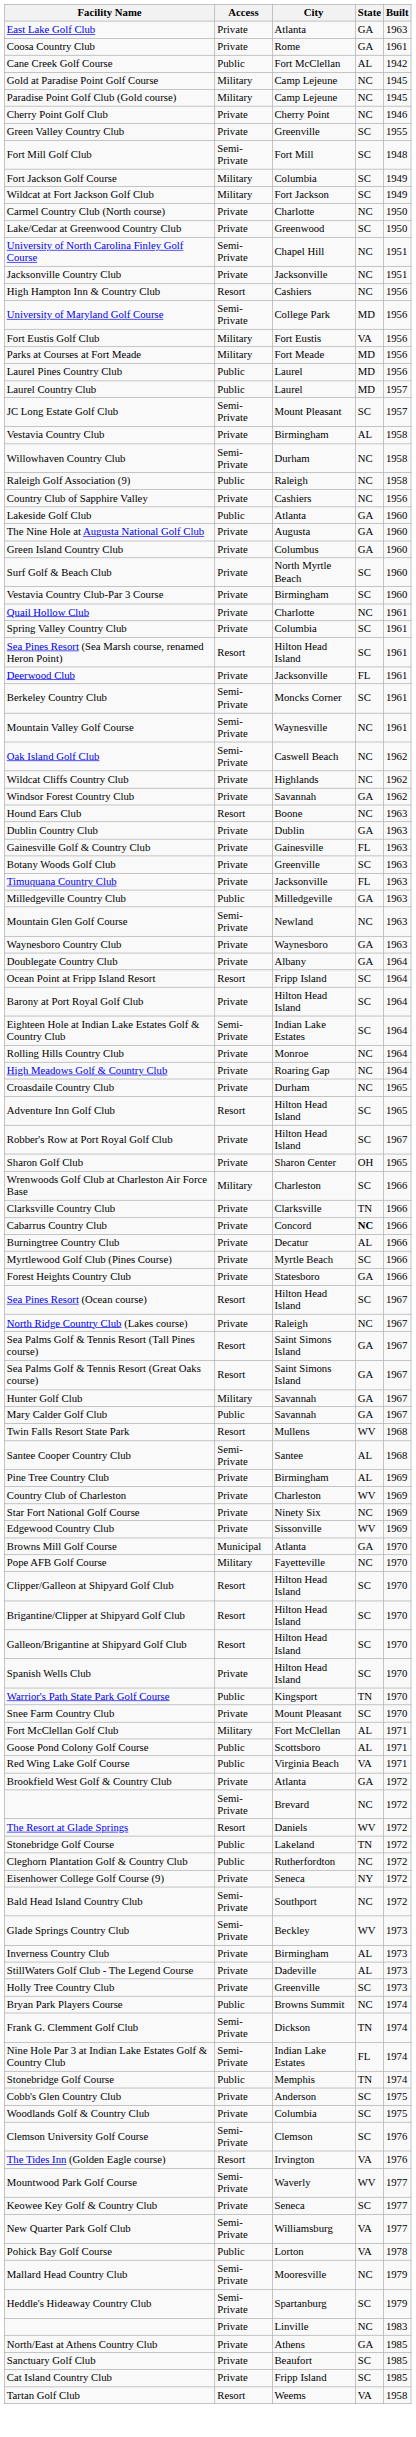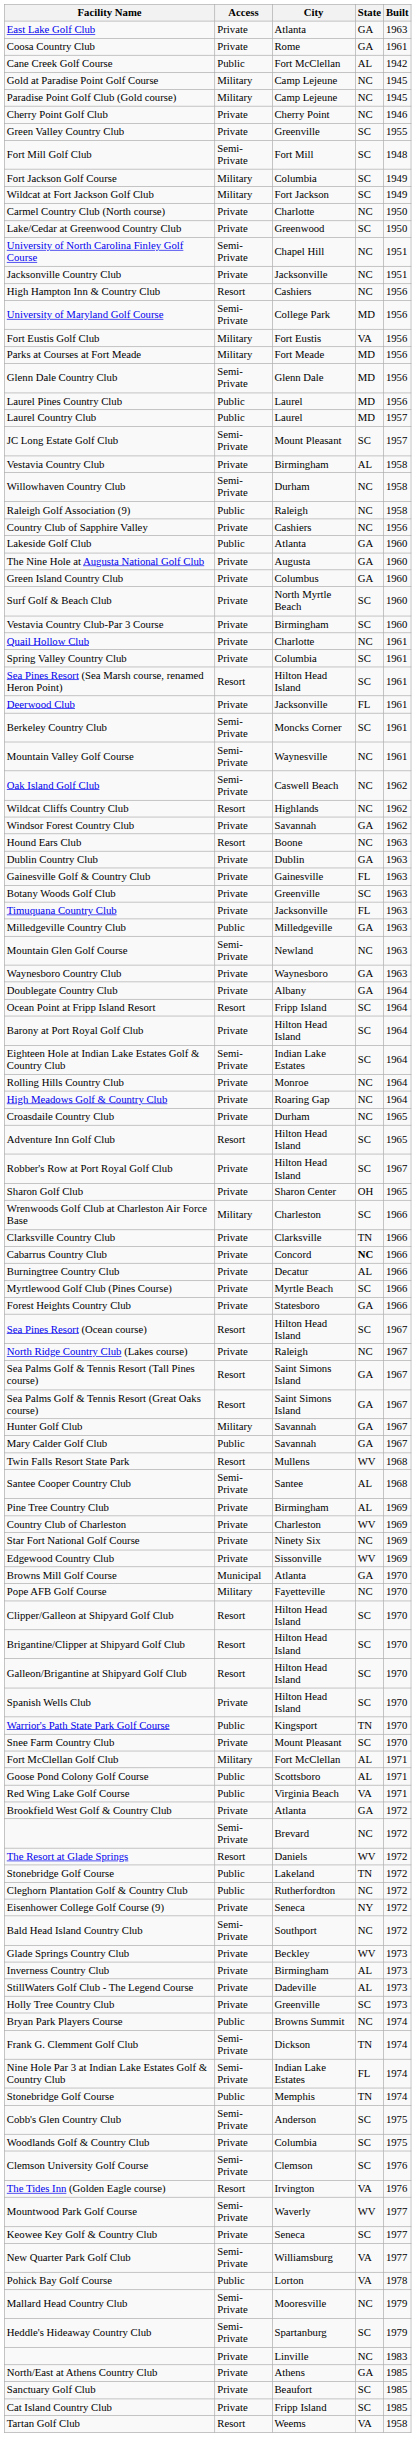+ row: Glenn Dale Country Club | Semi-Private | Glenn Dale | MD | 1956
Wildcat Cliffs Country Club | Access: Private -> Resort
Glade Springs Country Club | Access: Semi-Private -> Private
Cobb's Glen Country Club | Access: Private -> Semi-Private
